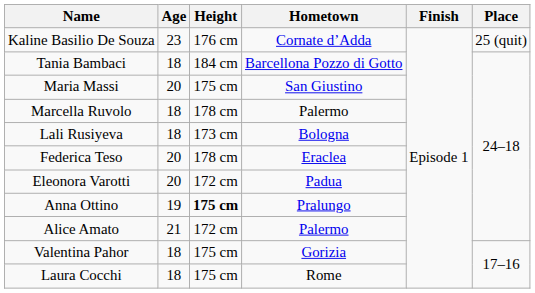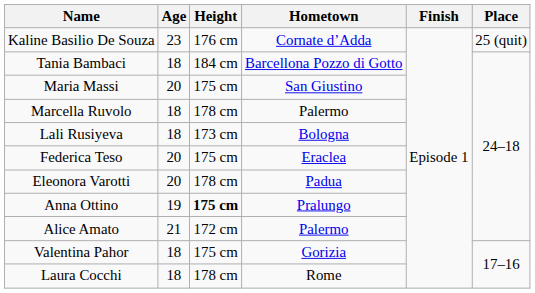Federica Teso | Height: 178 cm -> 175 cm
Eleonora Varotti | Height: 172 cm -> 178 cm
Laura Cocchi | Height: 175 cm -> 178 cm
